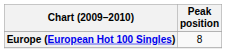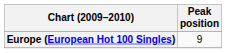Europe (European Hot 100 Singles) | Peak position: 8 -> 9
